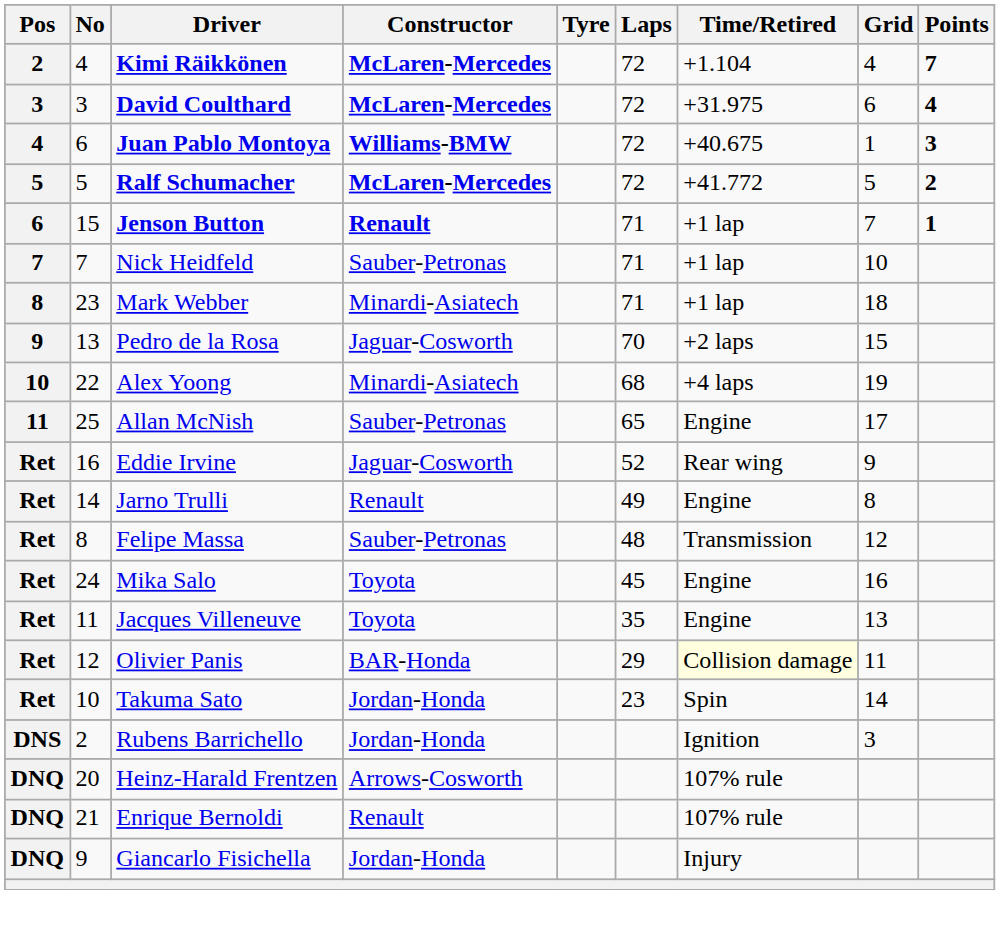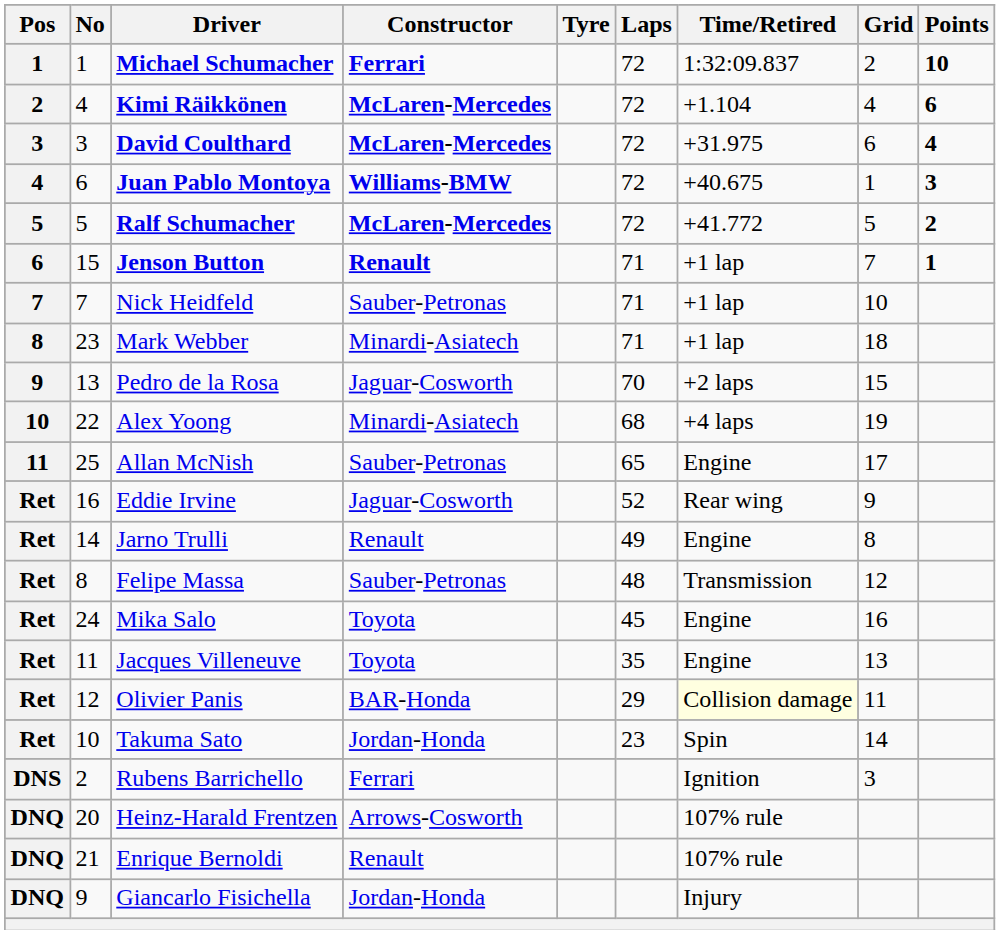+ row: 1 | 1 | Michael Schumacher | Ferrari | 72 | 1:32:09.837 | 2 | 10
Kimi Räikkönen | Points: 7 -> 6
Rubens Barrichello | Constructor: Jordan-Honda -> Ferrari
